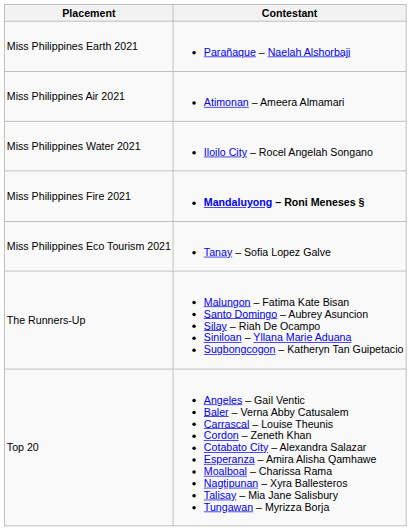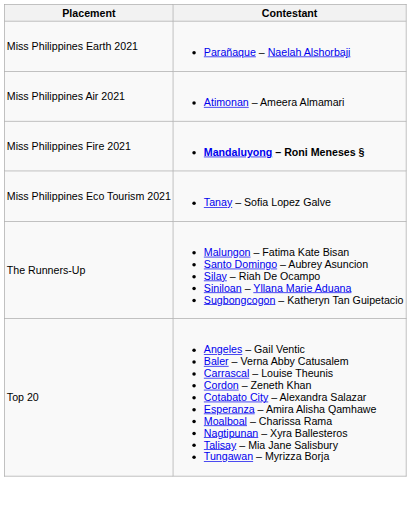- row: Miss Philippines Water 2021 | Iloilo City – Rocel Angelah Songano
